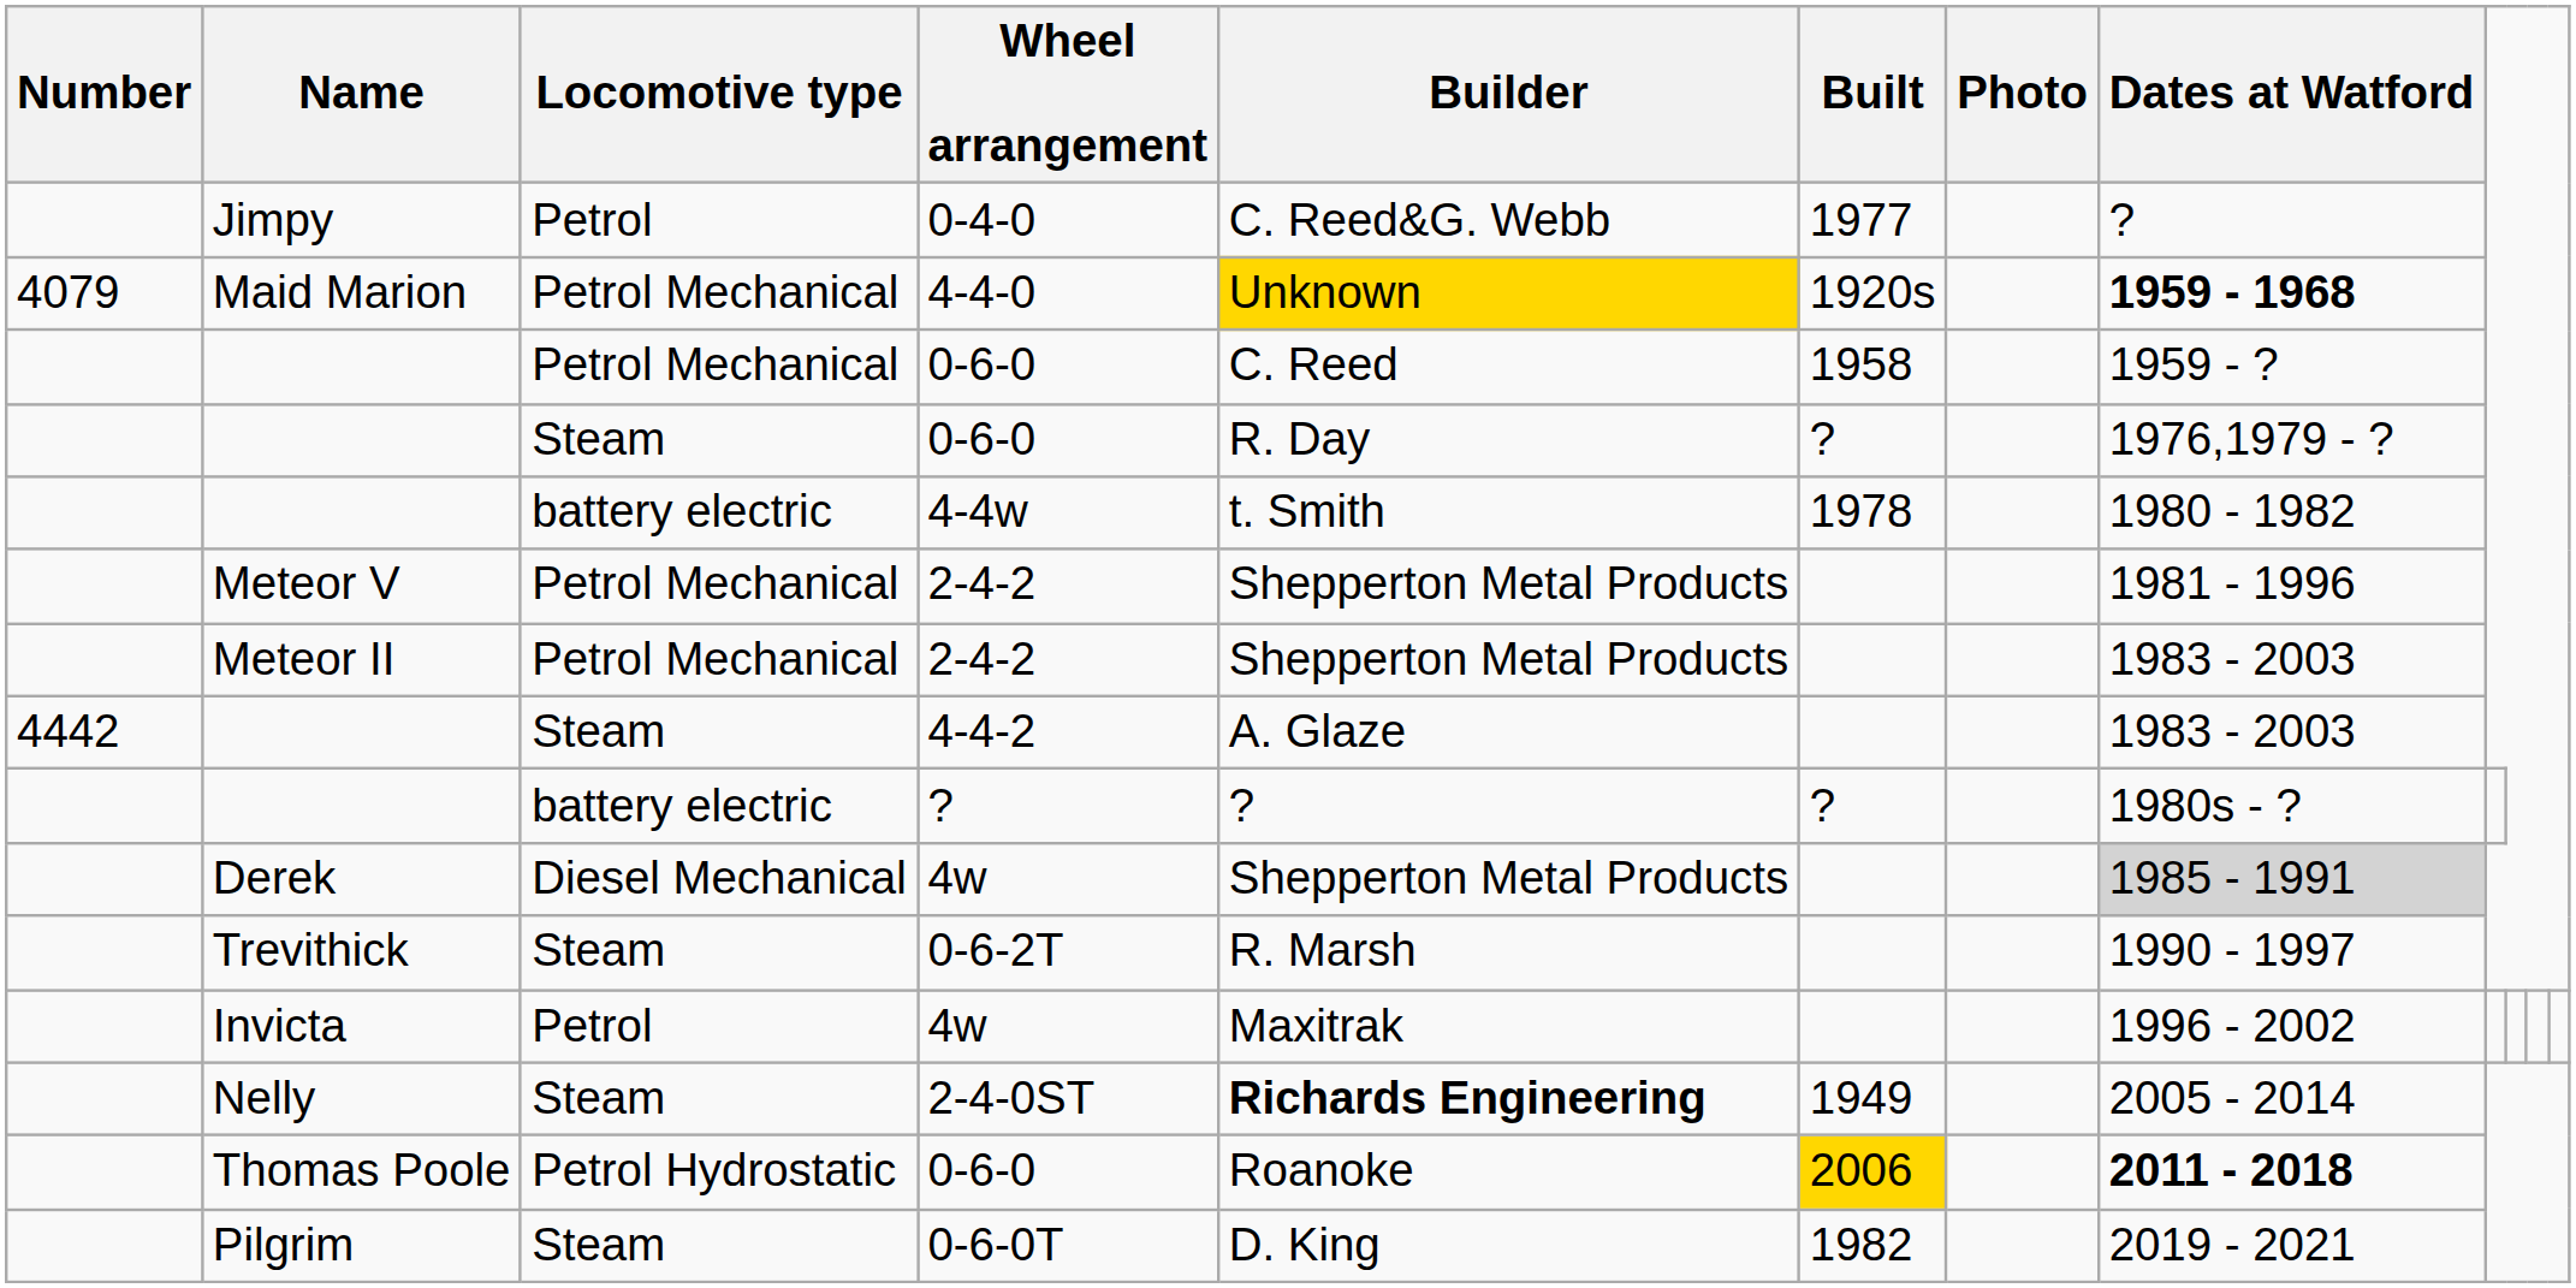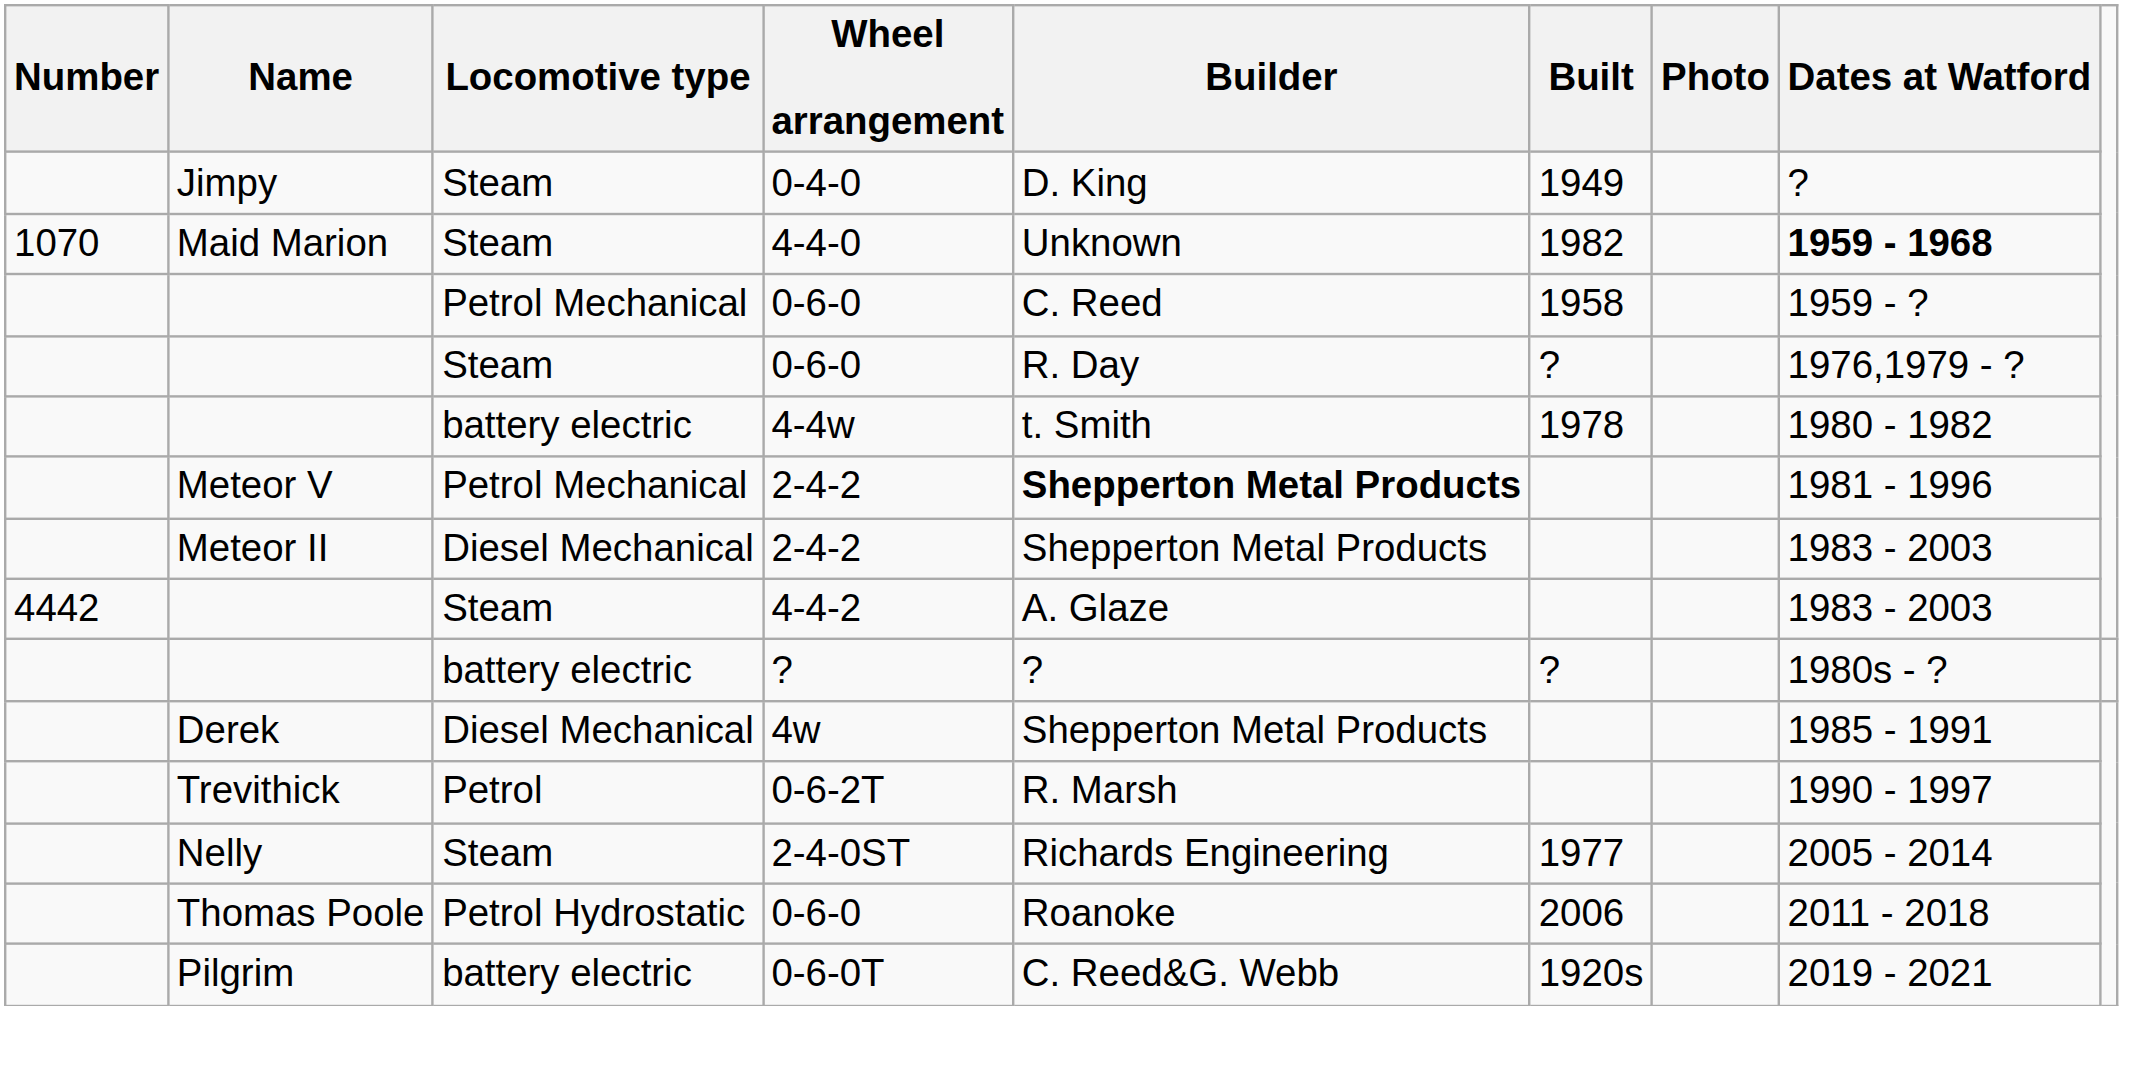Jimpy | Locomotive type: Petrol -> Steam
Jimpy | Builder: C. Reed&G. Webb -> D. King
Jimpy | Built: 1977 -> 1949
Maid Marion | Number: 4079 -> 1070
Maid Marion | Locomotive type: Petrol Mechanical -> Steam
Maid Marion | Builder: gold background -> no background
Maid Marion | Built: 1920s -> 1982
Meteor V | Builder: normal -> bold
Meteor II | Locomotive type: Petrol Mechanical -> Diesel Mechanical
Derek | Dates at Watford: lightgrey background -> no background
Trevithick | Locomotive type: Steam -> Petrol
- row: Invicta | Petrol | 4w | Maxitrak | 1996 - 2002
Nelly | Builder: bold -> normal
Nelly | Built: 1949 -> 1977
Thomas Poole | Built: gold background -> no background
Thomas Poole | Dates at Watford: bold -> normal
Pilgrim | Locomotive type: Steam -> battery electric
Pilgrim | Builder: D. King -> C. Reed&G. Webb
Pilgrim | Built: 1982 -> 1920s
